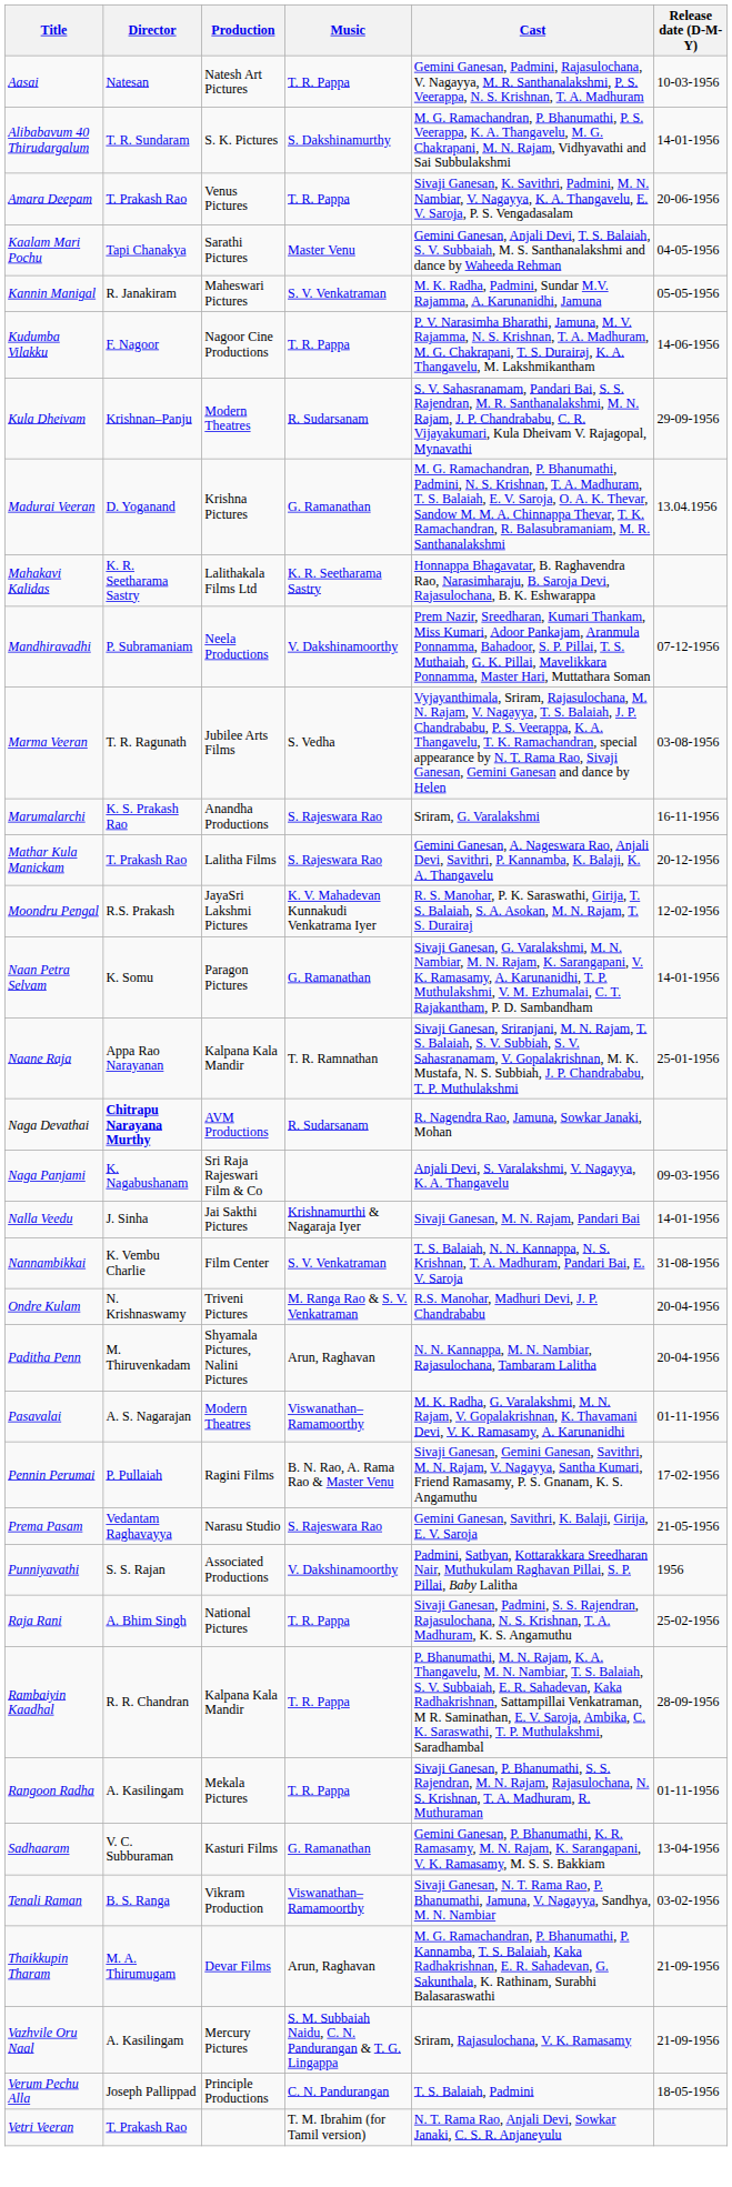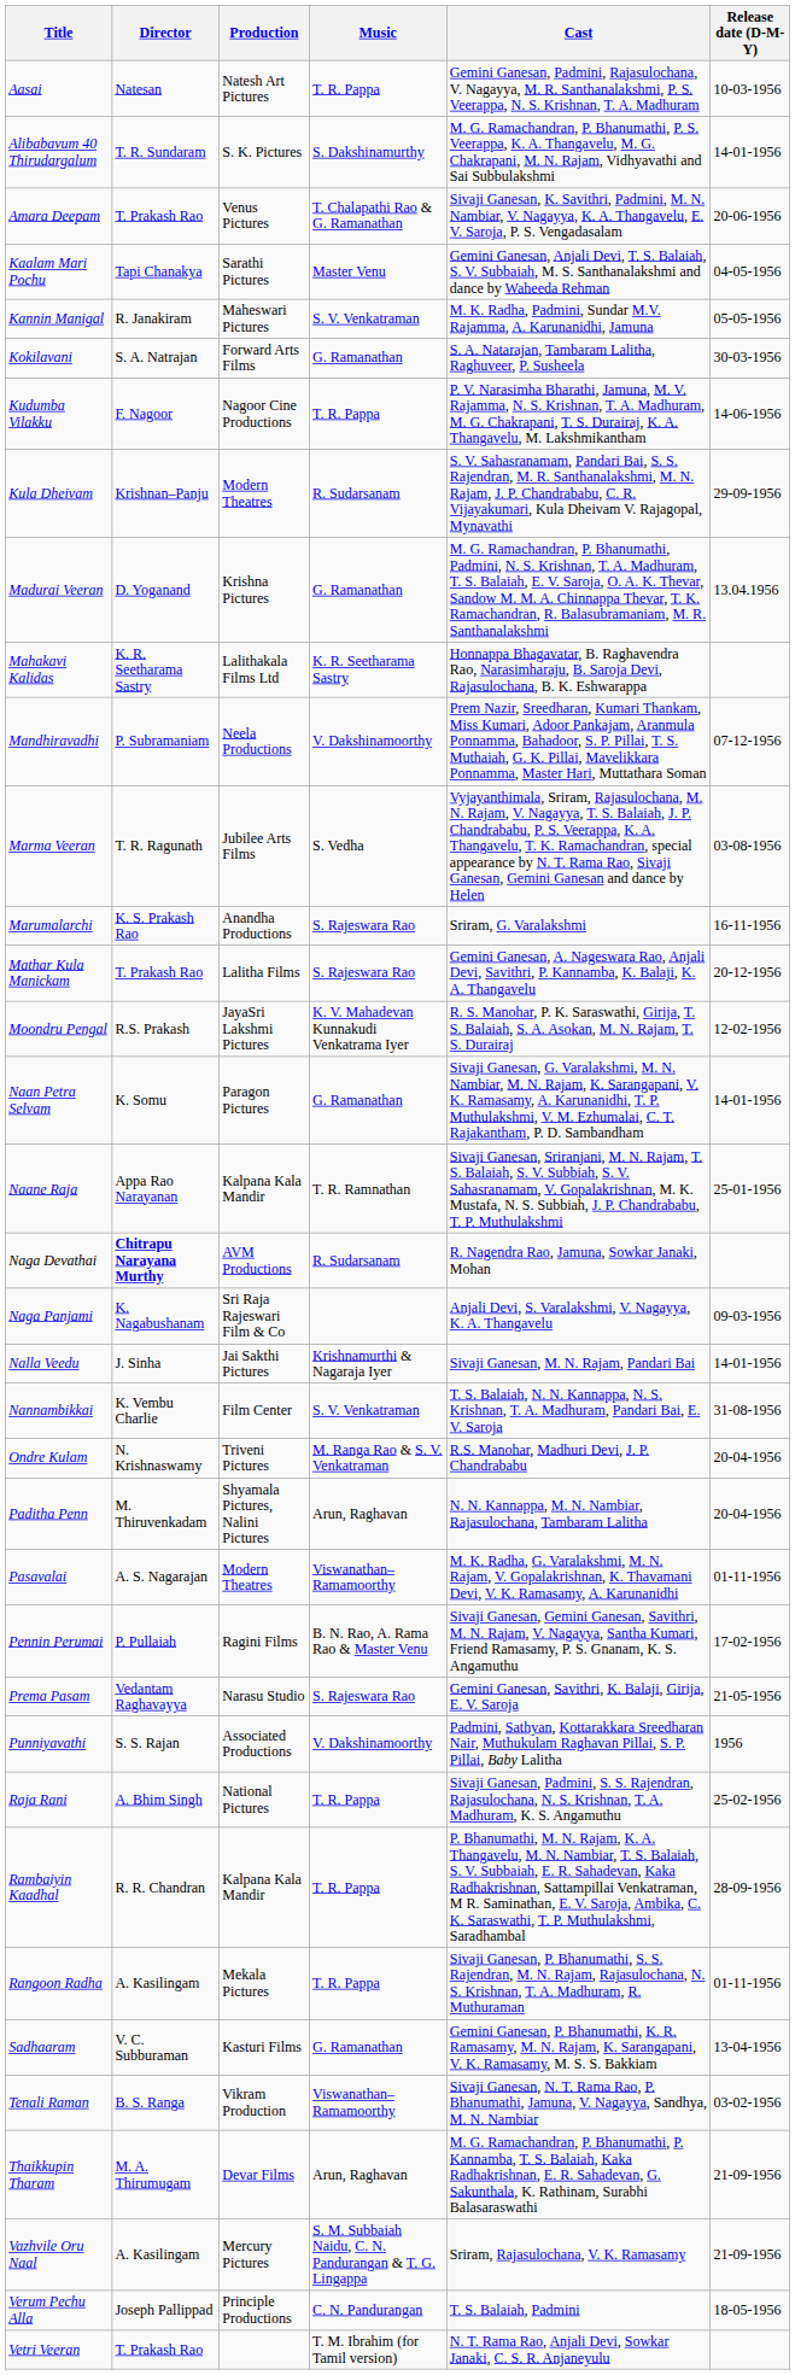Amara Deepam | Music: T. R. Pappa -> T. Chalapathi Rao & G. Ramanathan
+ row: Kokilavani | S. A. Natrajan | Forward Arts Films | G. Ramanathan | S. A. Natarajan, Tambaram Lalitha, Raghuveer, P. Susheela | 30-03-1956
